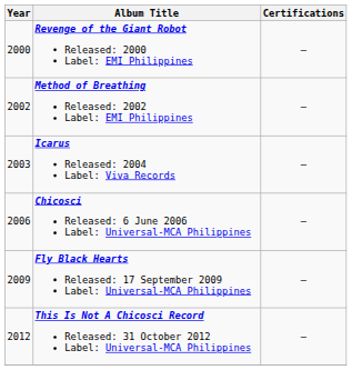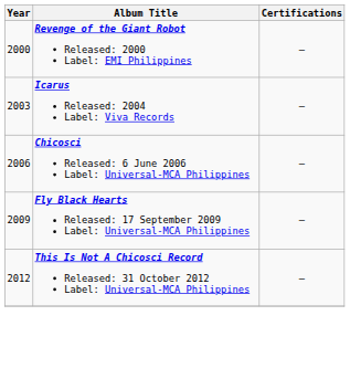- row: 2002 | Method of Breathing Released: 2002 Label: EMI Philippines | –
